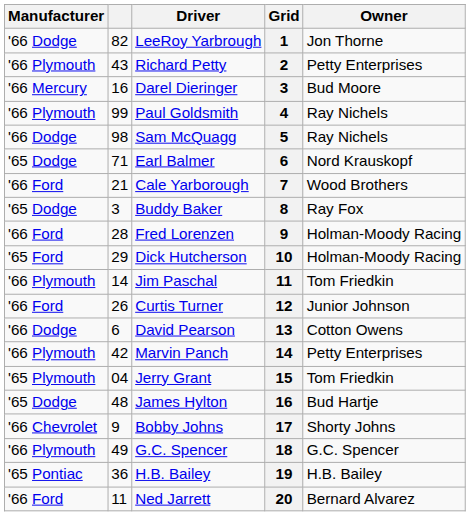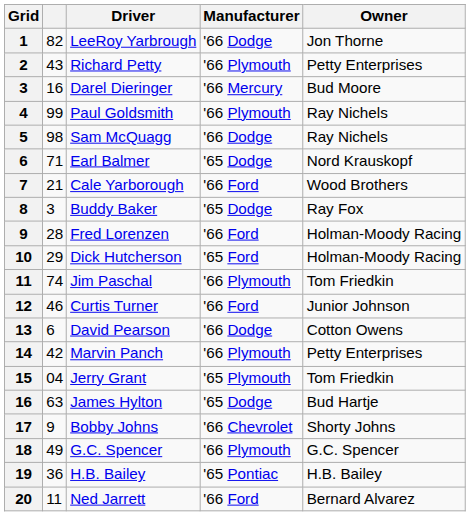columns swapped: Grid <-> Manufacturer
Jim Paschal | column 2: 14 -> 74
Curtis Turner | column 2: 26 -> 46
James Hylton | column 2: 48 -> 63
